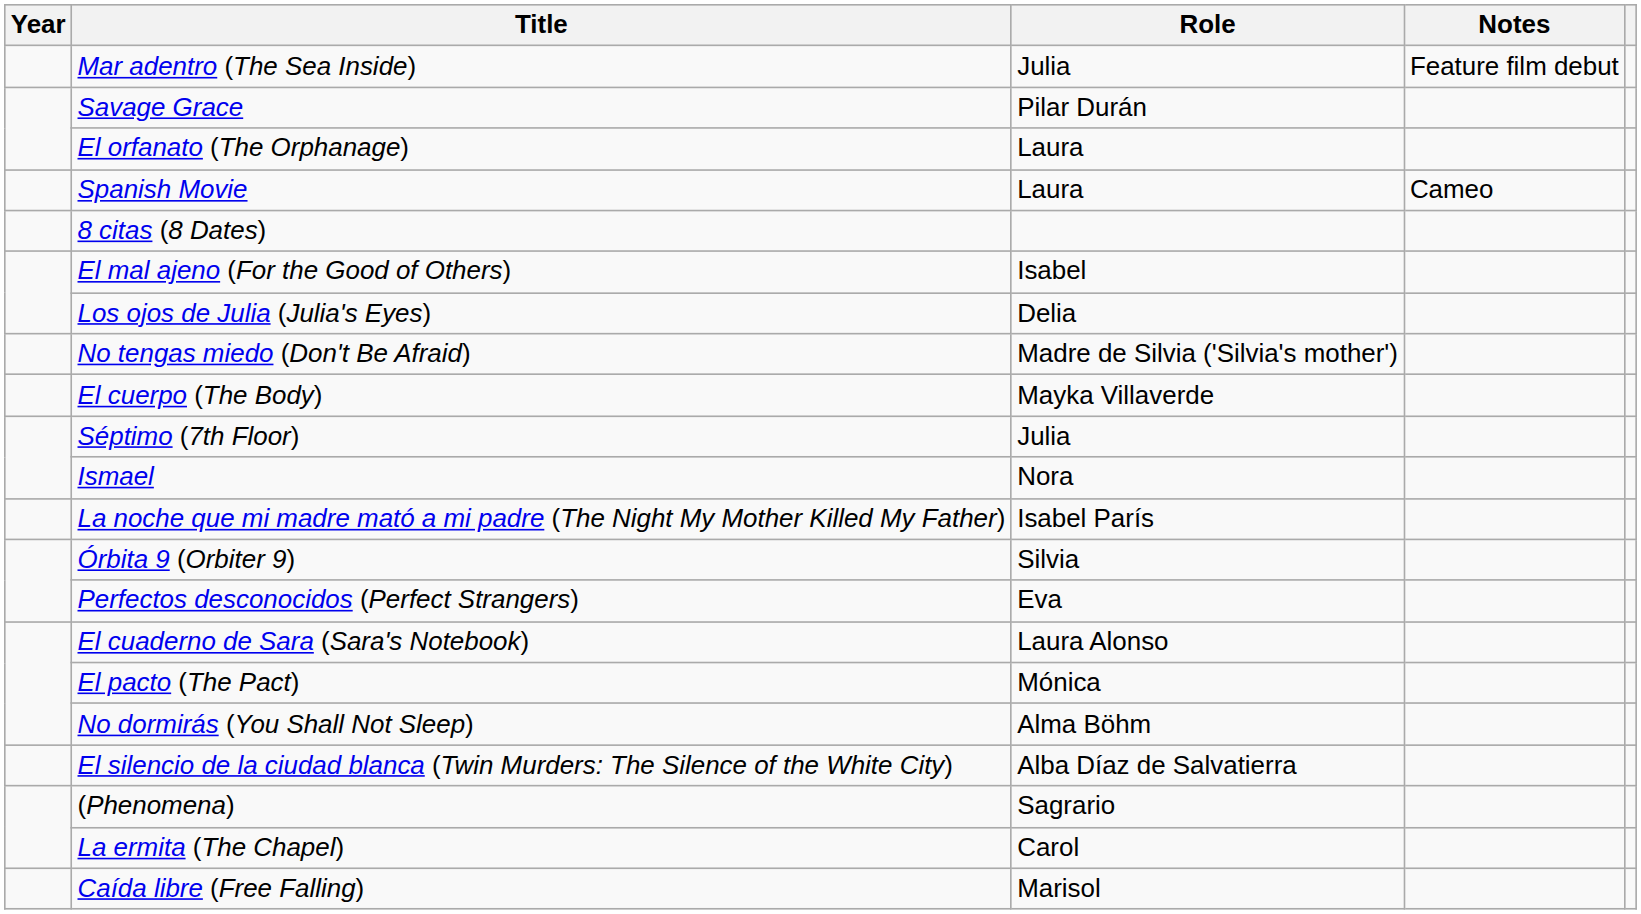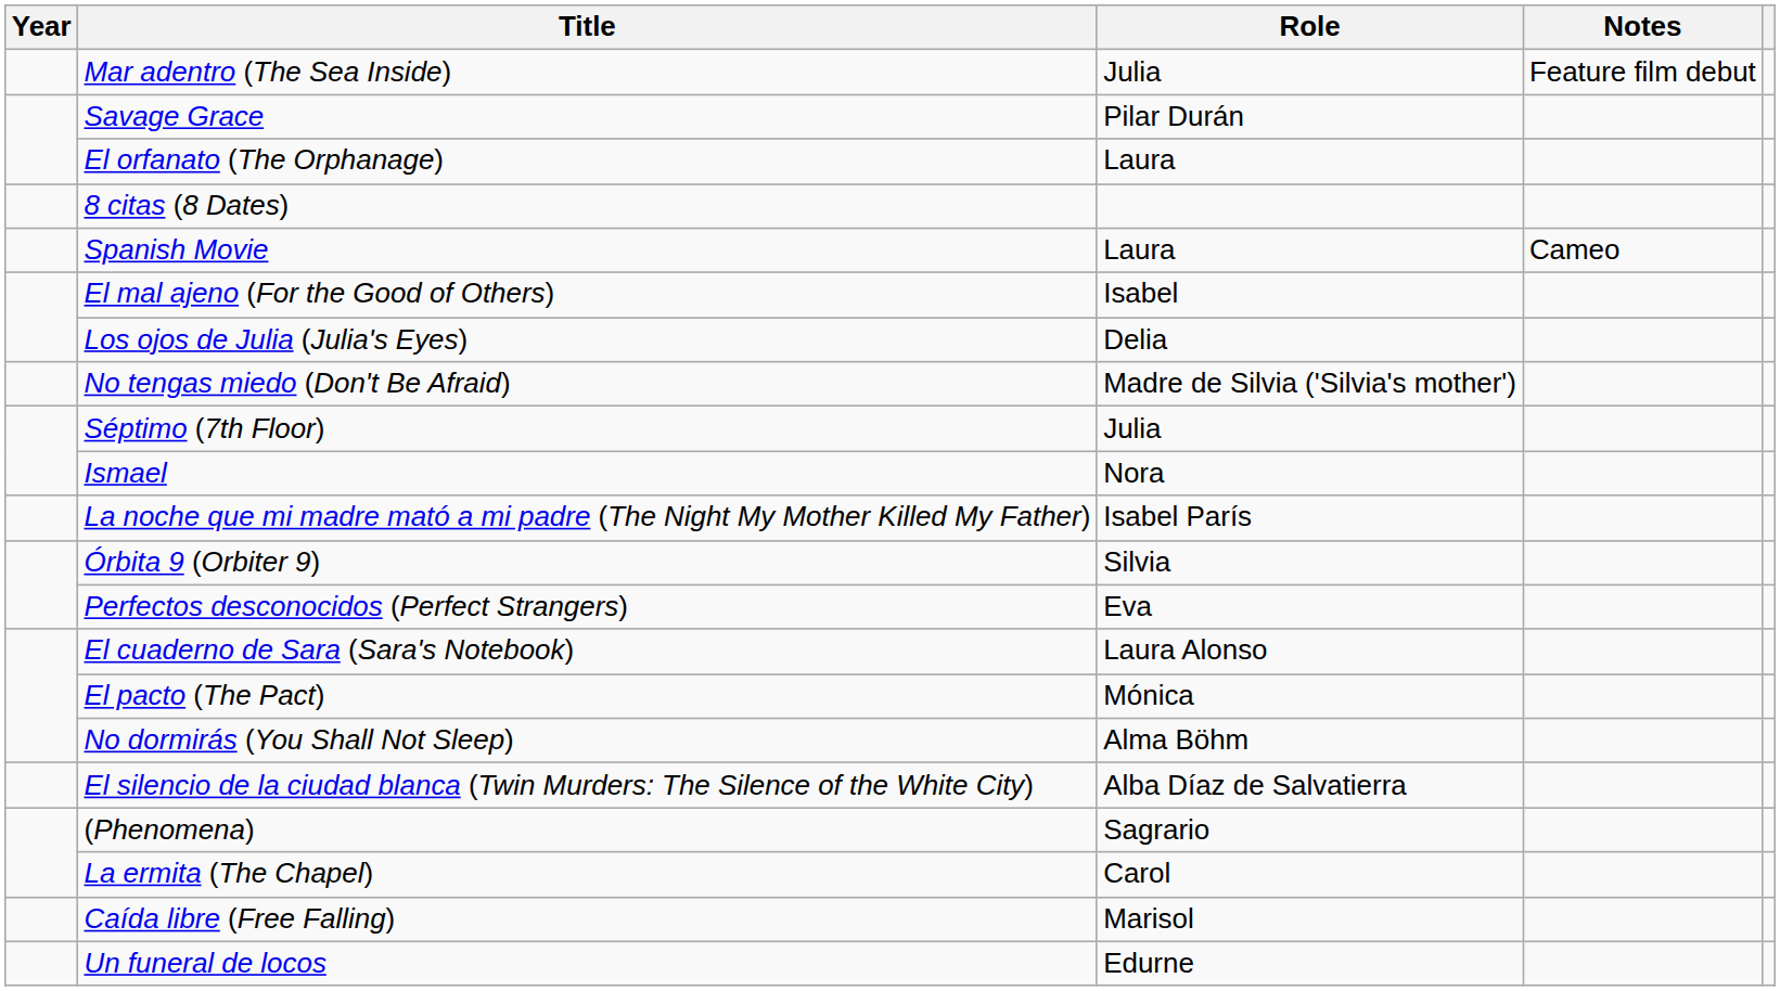rows swapped: 8 citas (8 Dates) <-> Spanish Movie
- row: El cuerpo (The Body) | Mayka Villaverde
+ row: Un funeral de locos | Edurne
